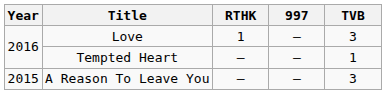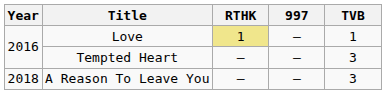Love | RTHK: no background -> khaki background
Love | TVB: 3 -> 1
Tempted Heart | TVB: 1 -> 3
A Reason To Leave You | Year: 2015 -> 2018
